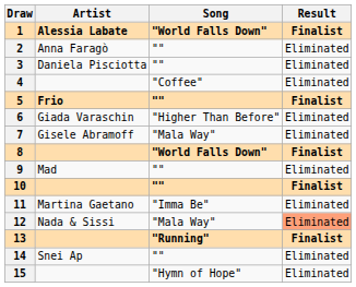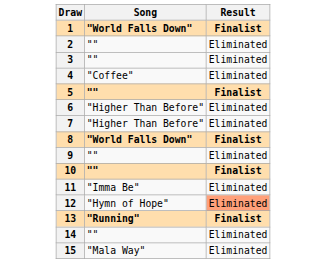- column: Artist | Alessia Labate | Anna Faragò | Daniela Pisciotta | Frio | Giada Varaschin | Gisele Abramoff | Mad | Martina Gaetano | Nada & Sissi | Snei Ap
7 | Song: "Mala Way" -> "Higher Than Before"
12 | Song: "Mala Way" -> "Hymn of Hope"
15 | Song: "Hymn of Hope" -> "Mala Way"
